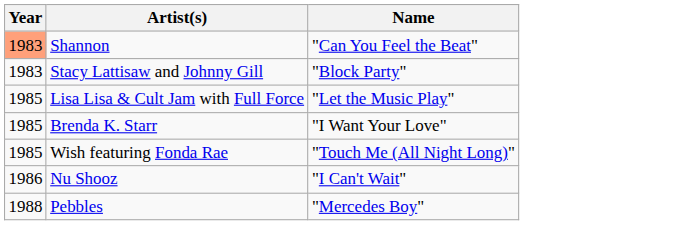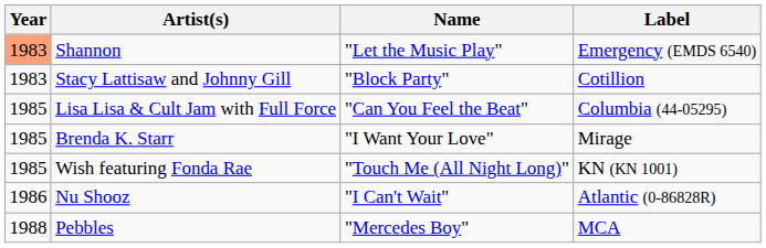+ column: Label | Emergency (EMDS 6540) | Cotillion | Columbia (44-05295) | Mirage | KN (KN 1001) | Atlantic (0-86828R) | MCA
Shannon | Name: "Can You Feel the Beat" -> "Let the Music Play"
Lisa Lisa & Cult Jam with Full Force | Name: "Let the Music Play" -> "Can You Feel the Beat"
